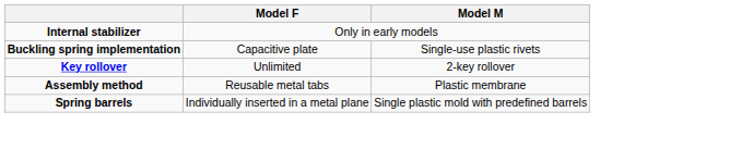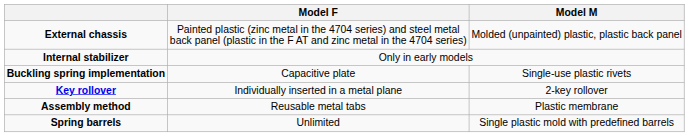+ row: External chassis | Painted plastic (zinc metal in the 4704 series) and steel metal back panel (plastic in the F AT and zinc metal in the 4704 series) | Molded (unpainted) plastic, plastic back panel
Key rollover | Model F: Unlimited -> Individually inserted in a metal plane
Spring barrels | Model F: Individually inserted in a metal plane -> Unlimited
